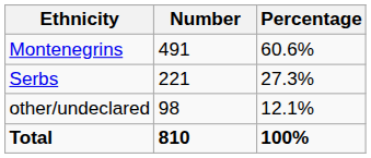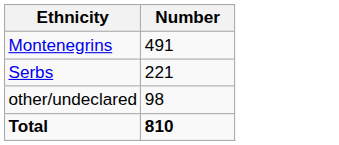- column: Percentage | 60.6% | 27.3% | 12.1% | 100%
